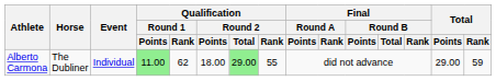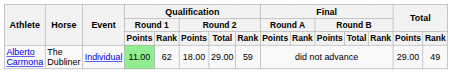Alberto Carmona | Qualification / Round 2 / Total: lightgreen background -> no background
Alberto Carmona | Qualification / Round 2 / Rank: 55 -> 59
Alberto Carmona | Total / Rank: 59 -> 49
